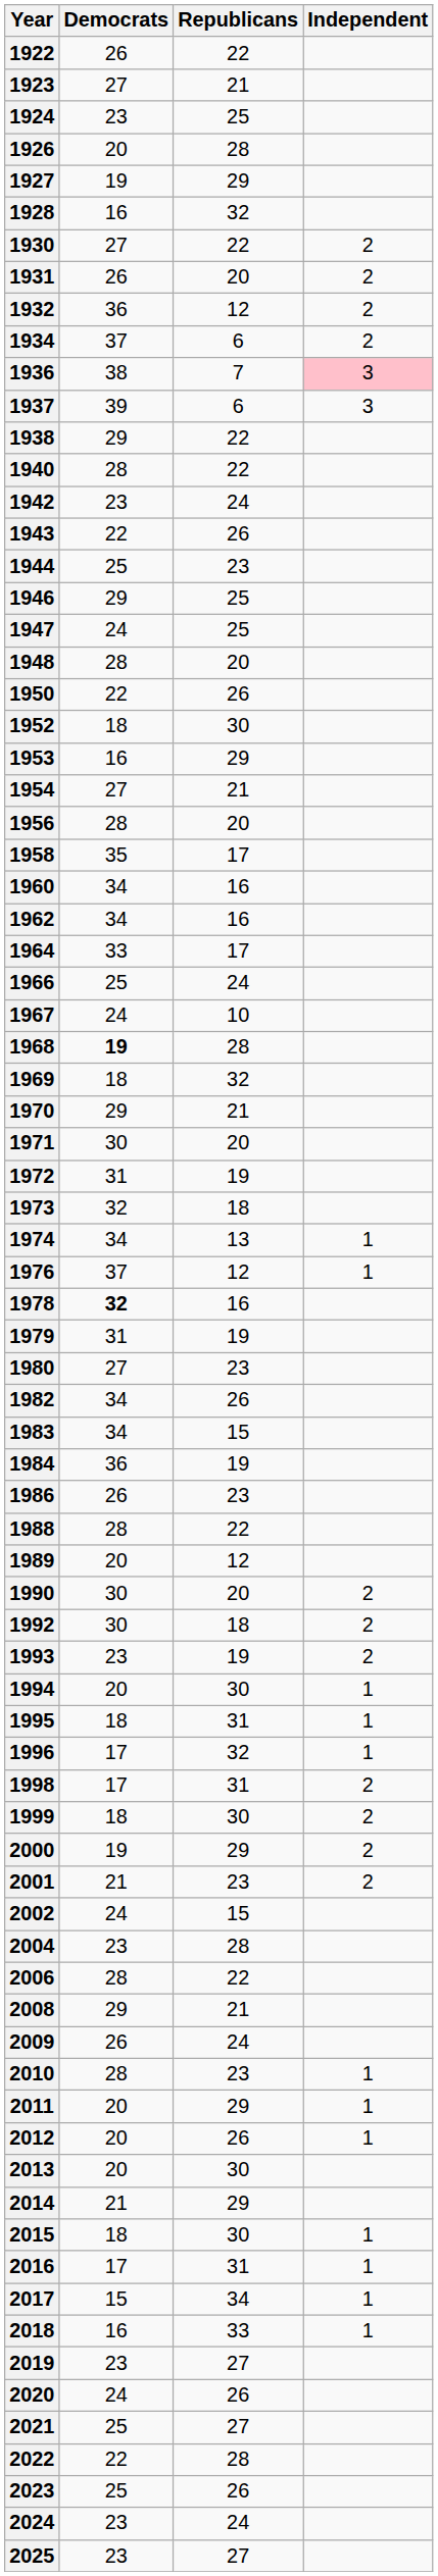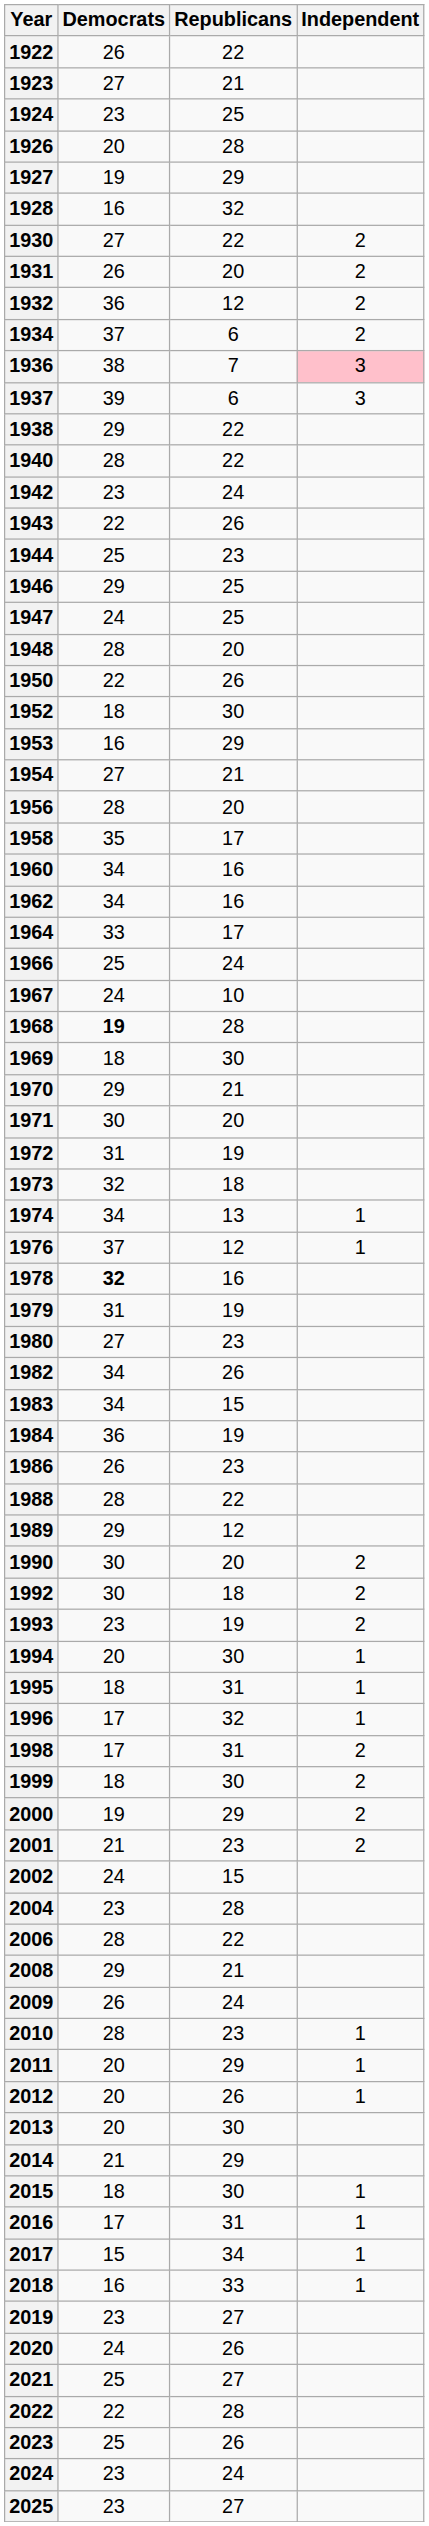1969 | Republicans: 32 -> 30
1989 | Democrats: 20 -> 29
